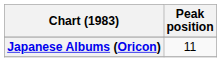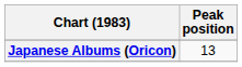Japanese Albums (Oricon) | Peak position: 11 -> 13
